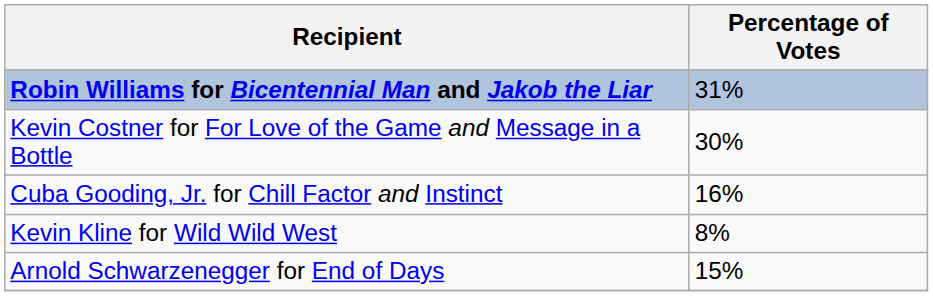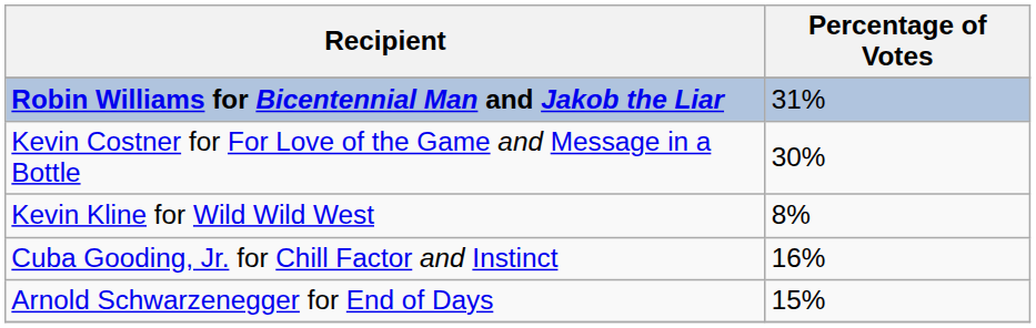rows swapped: Cuba Gooding, Jr. for Chill Factor and Instinct <-> Kevin Kline for Wild Wild West
